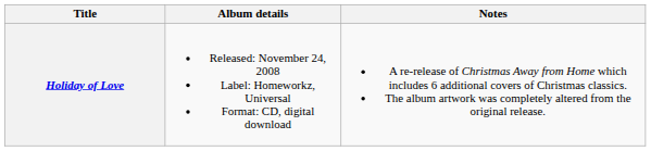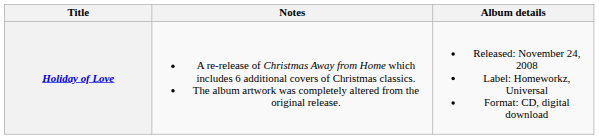columns swapped: Album details <-> Notes
